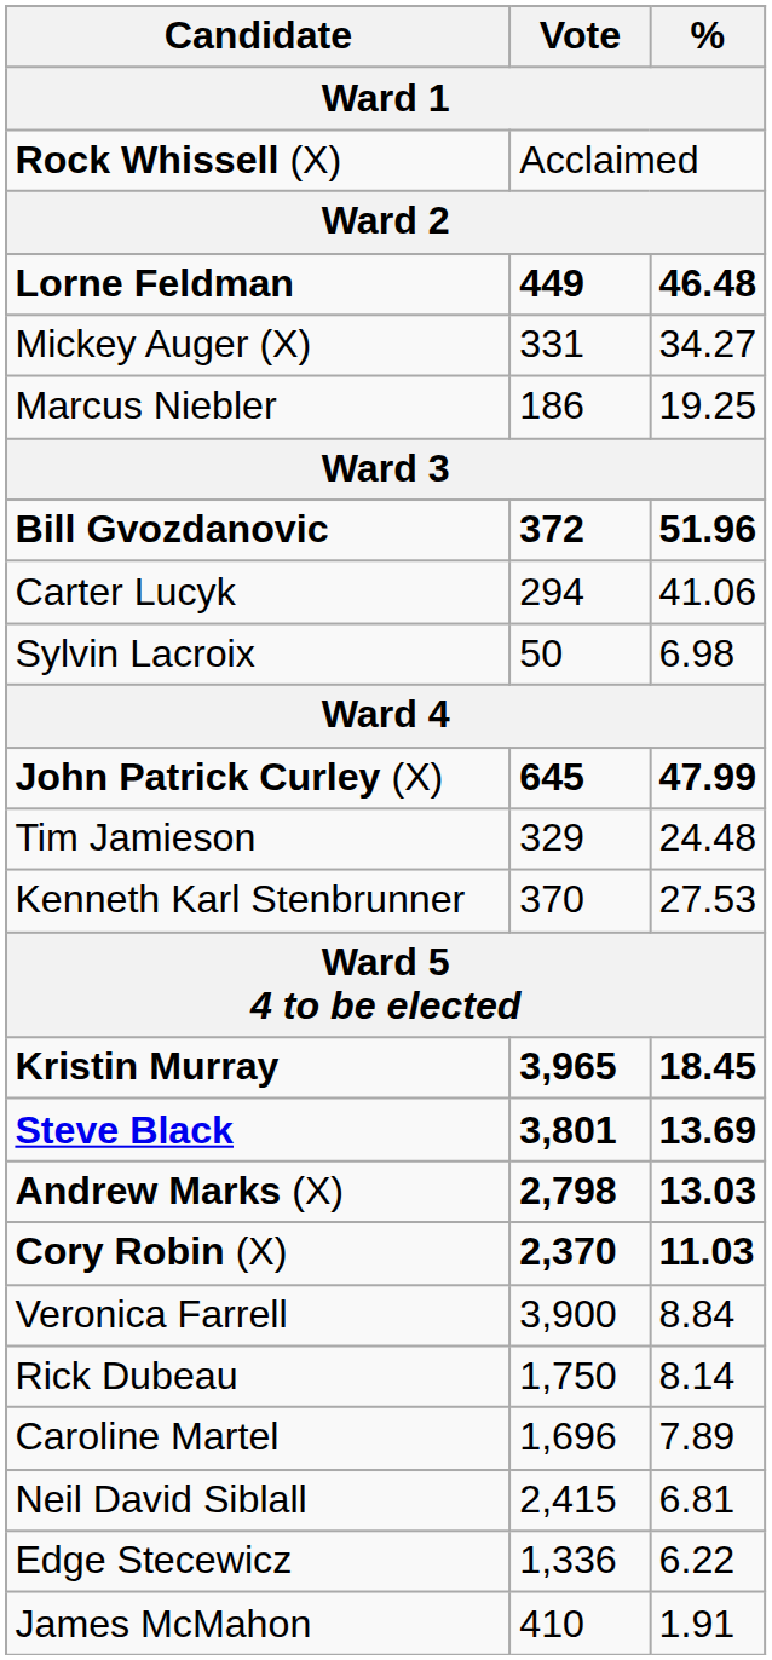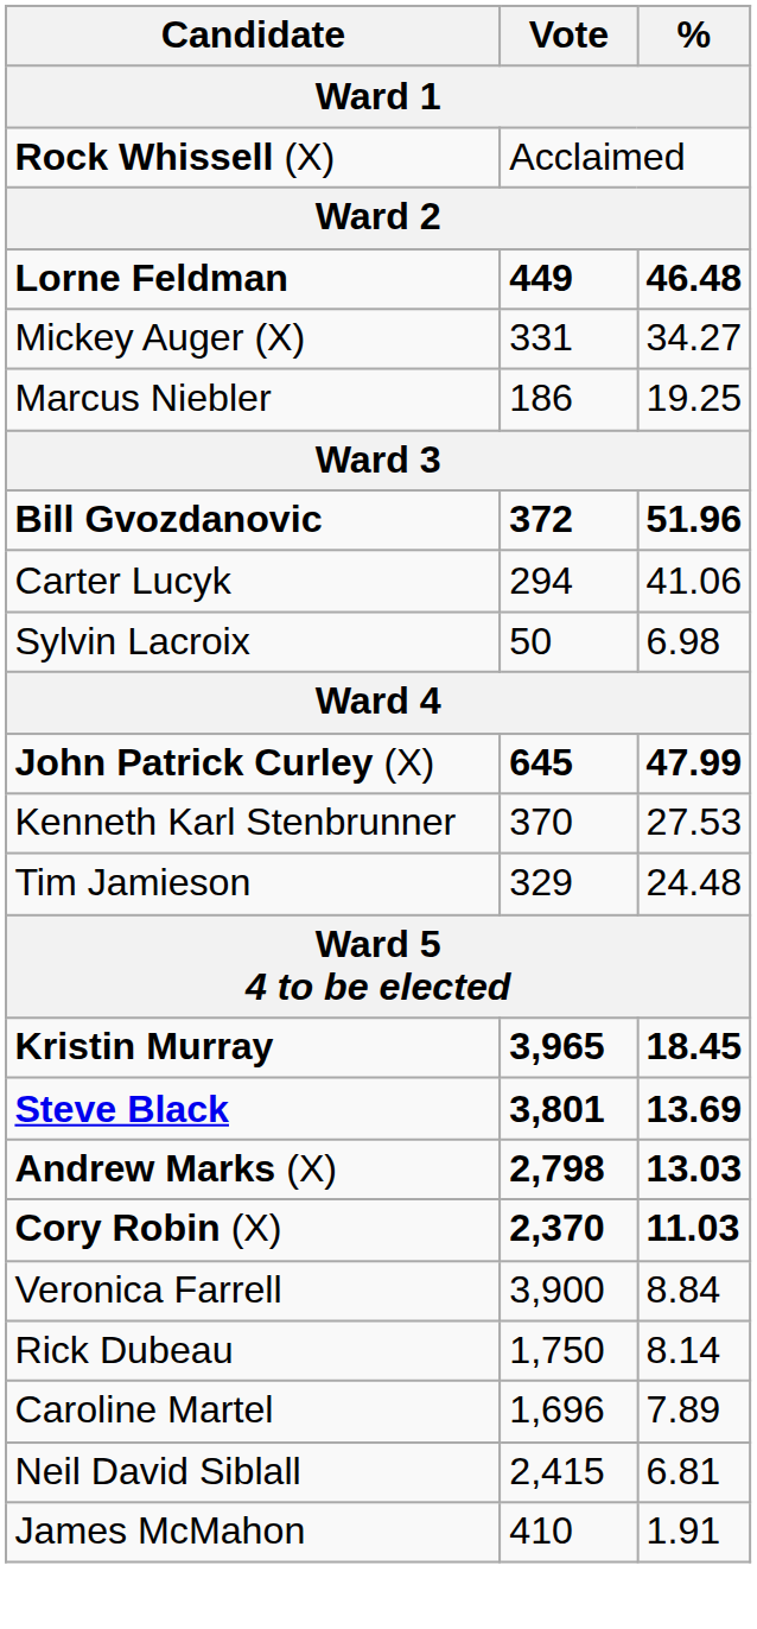rows swapped: Kenneth Karl Stenbrunner <-> Tim Jamieson
- row: Edge Stecewicz | 1,336 | 6.22
